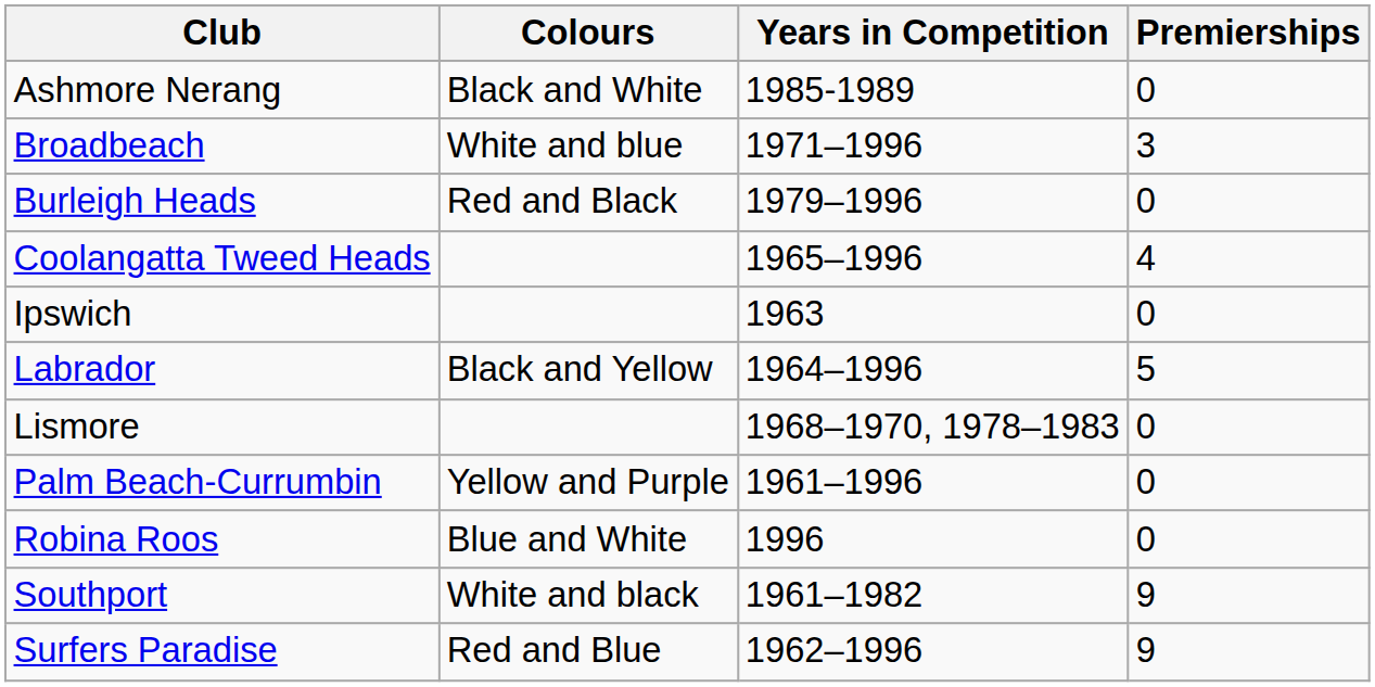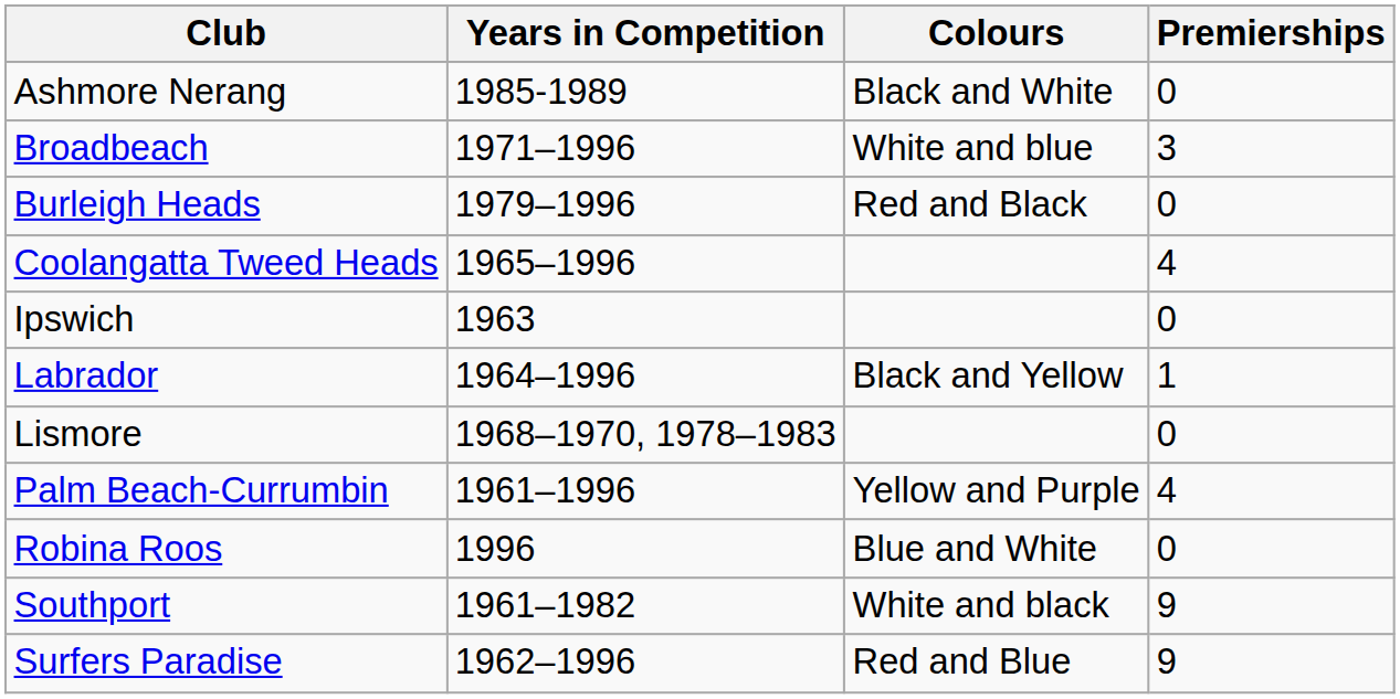columns swapped: Colours <-> Years in Competition
Labrador | Premierships: 5 -> 1
Palm Beach-Currumbin | Premierships: 0 -> 4
